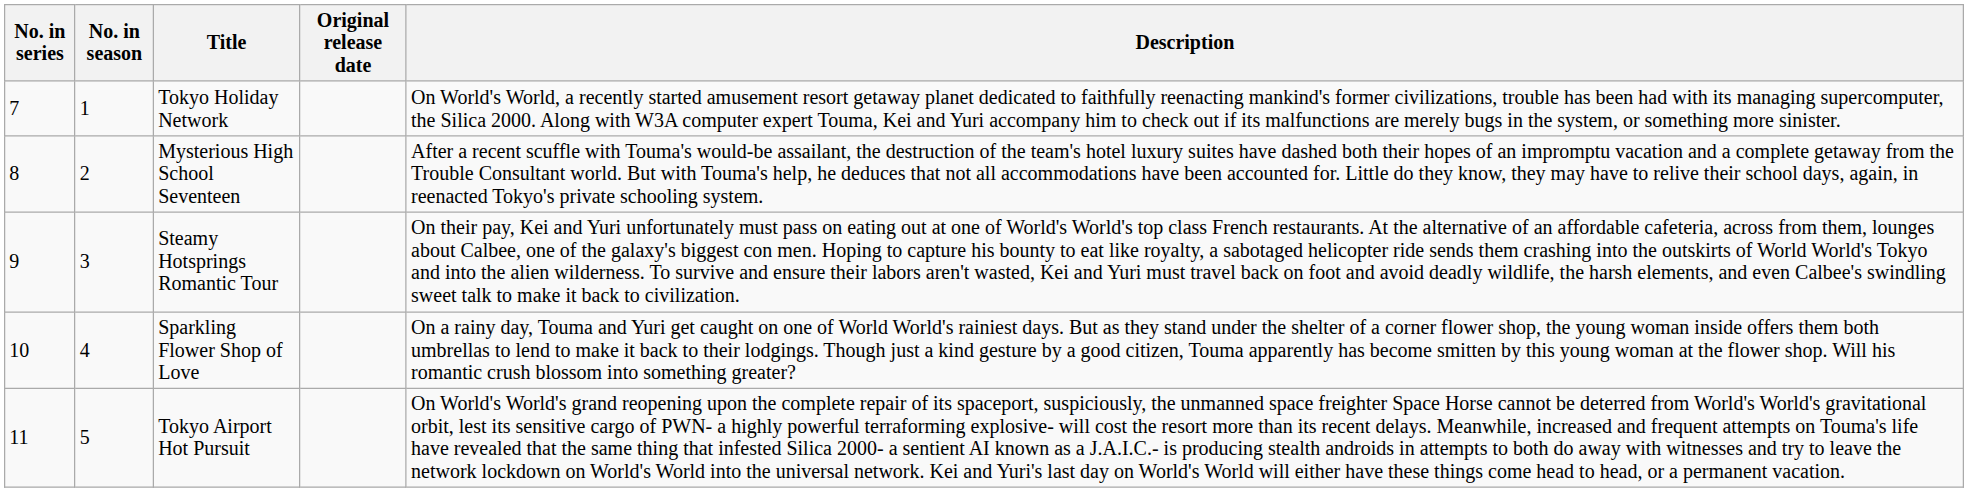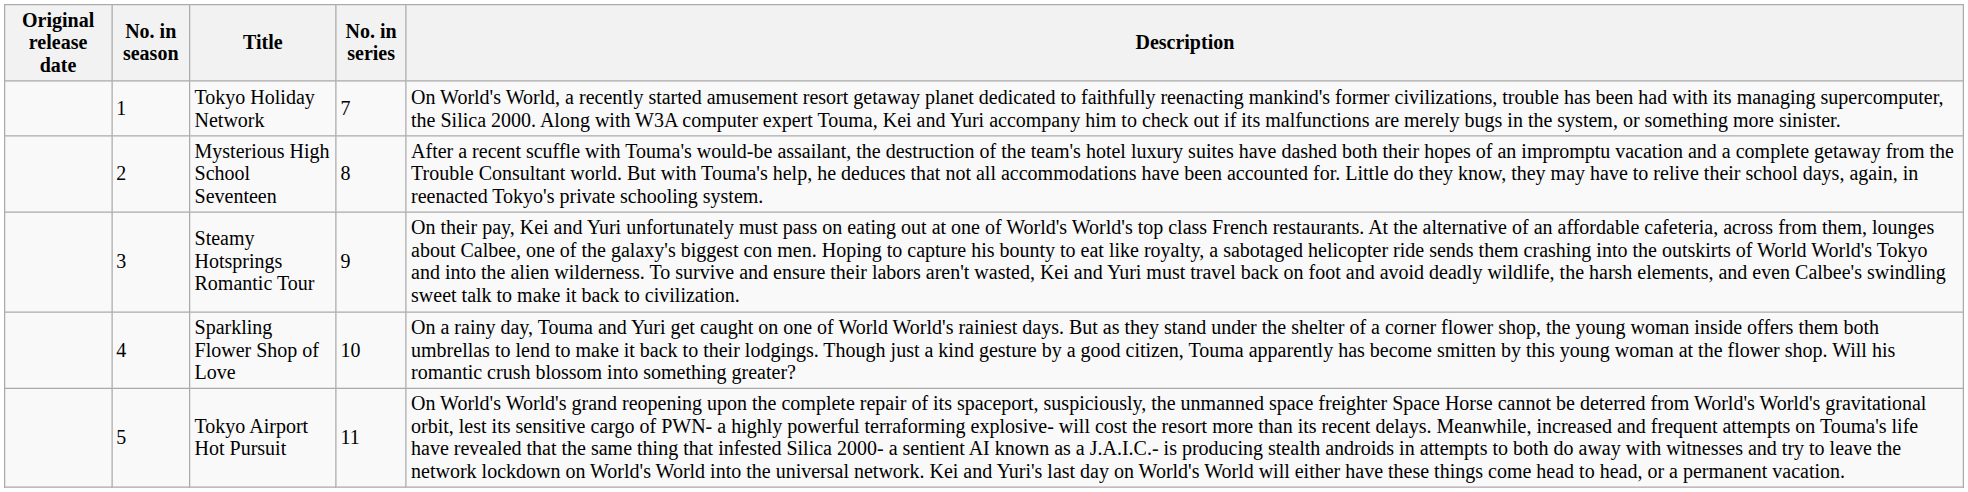columns swapped: No. in series <-> Original release date
